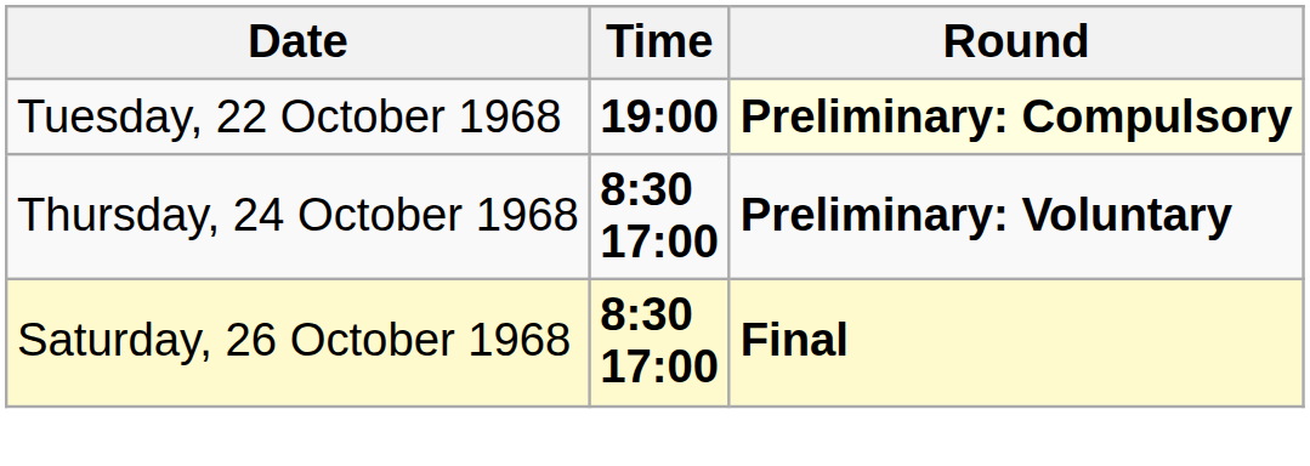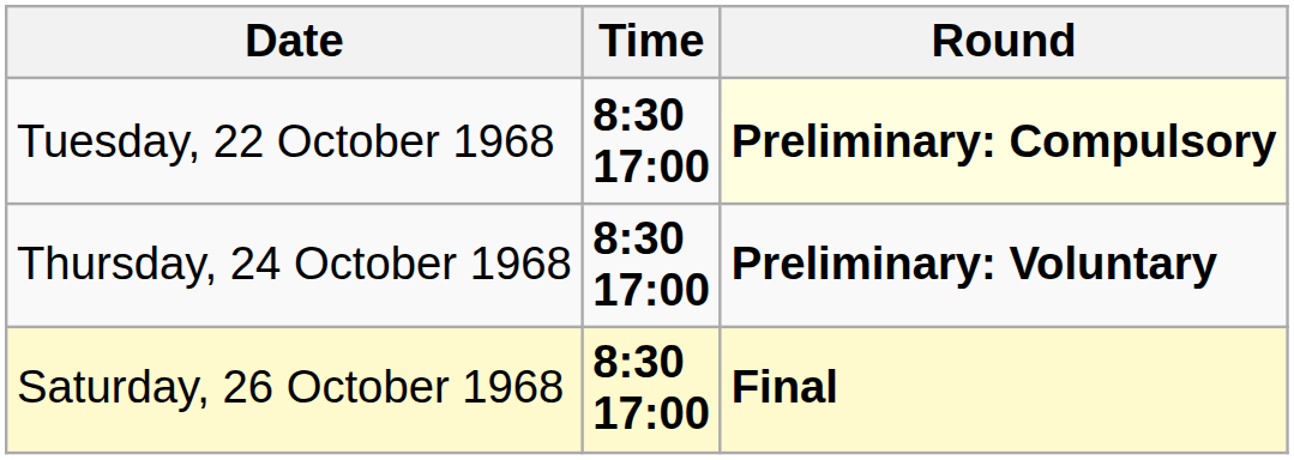Tuesday, 22 October 1968 | Time: 19:00 -> 8:30 17:00
